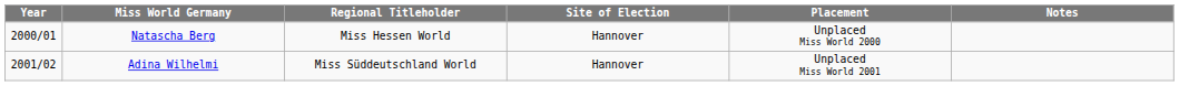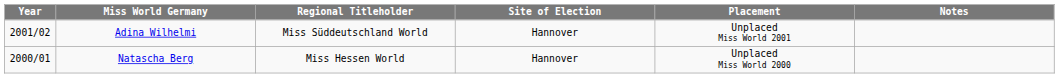rows swapped: Natascha Berg <-> Adina Wilhelmi
